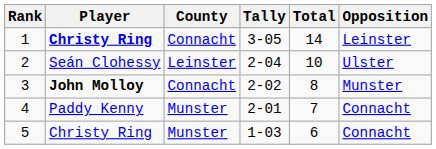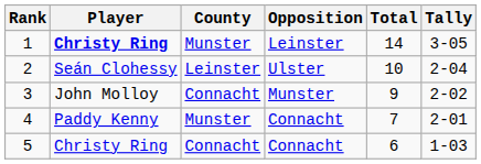columns swapped: Tally <-> Opposition
1 | County: Connacht -> Munster
3 | Player: bold -> normal
3 | Total: 8 -> 9
5 | County: Munster -> Connacht
